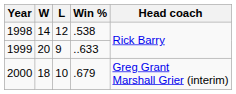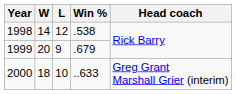1999 | Win %: ..633 -> .679
2000 | Win %: .679 -> ..633
